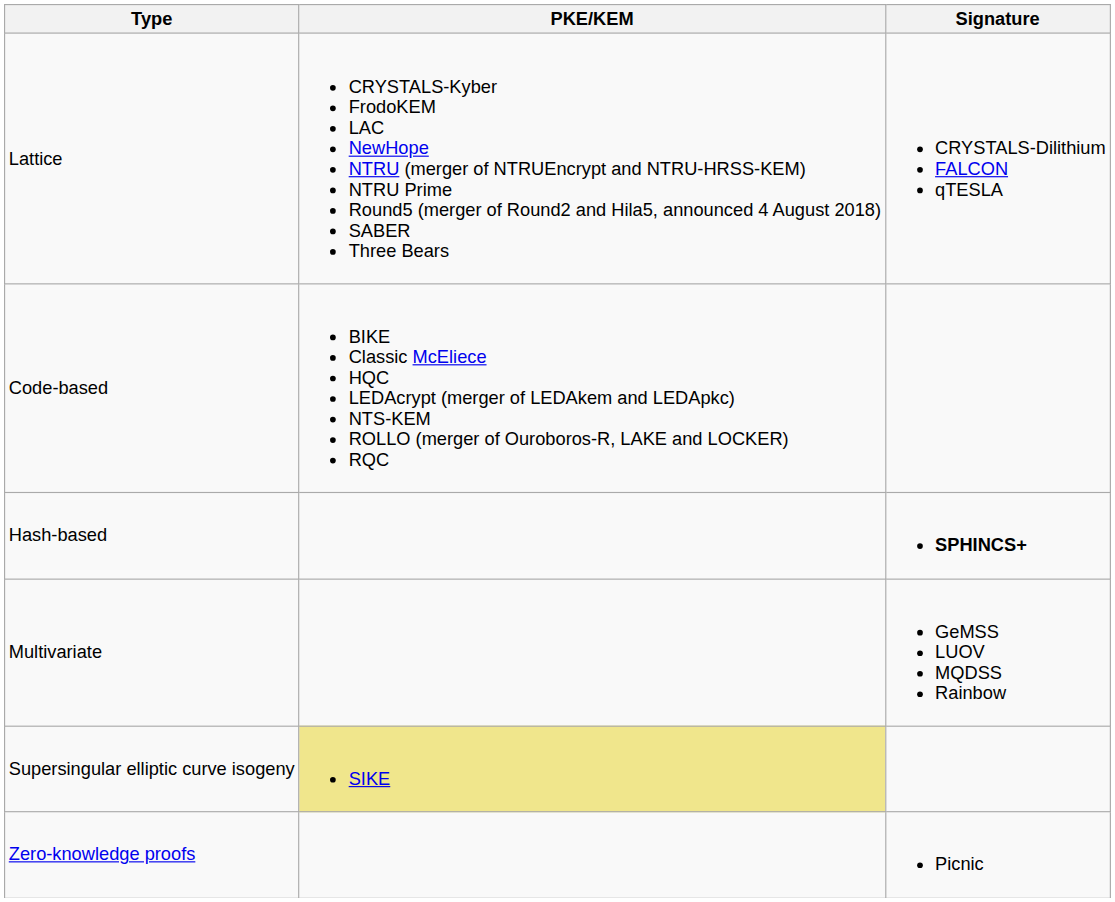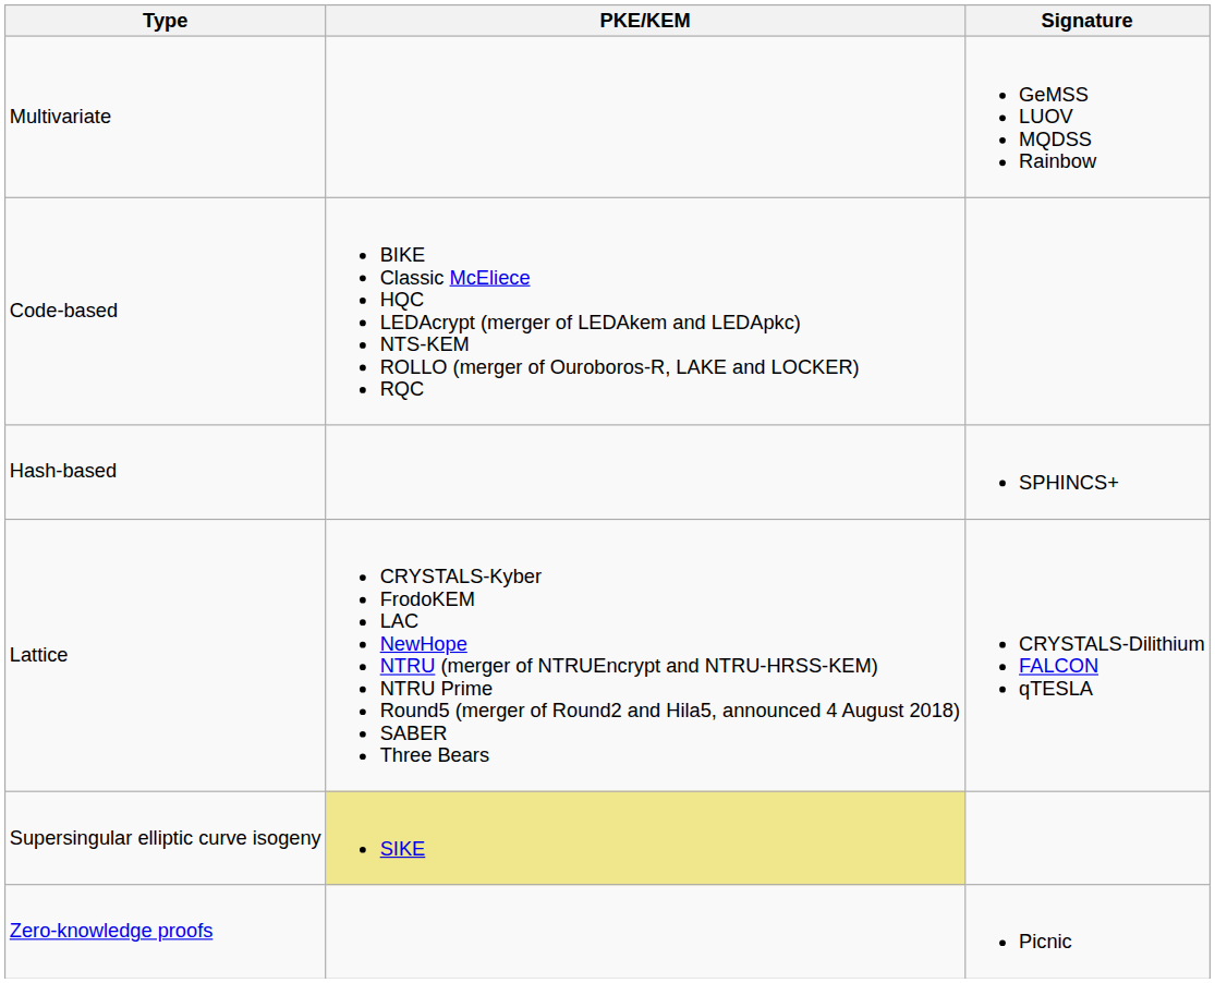rows swapped: Lattice <-> Multivariate
Hash-based | Signature: bold -> normal
